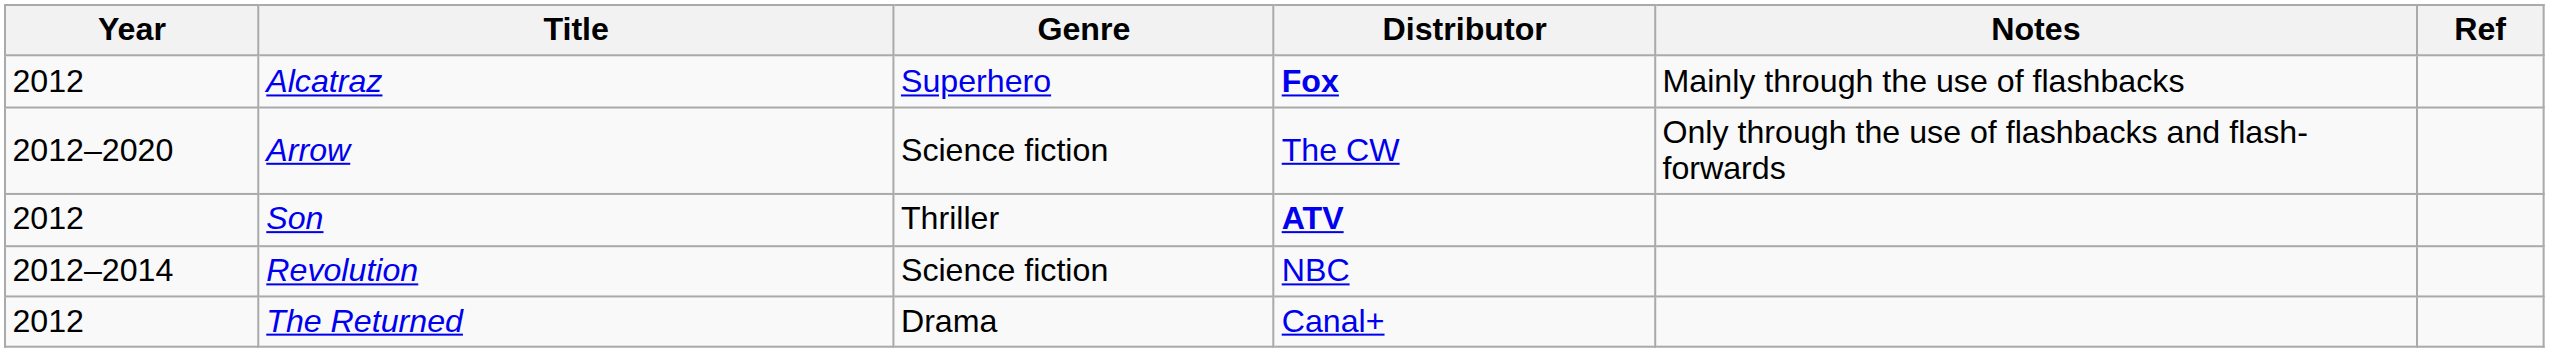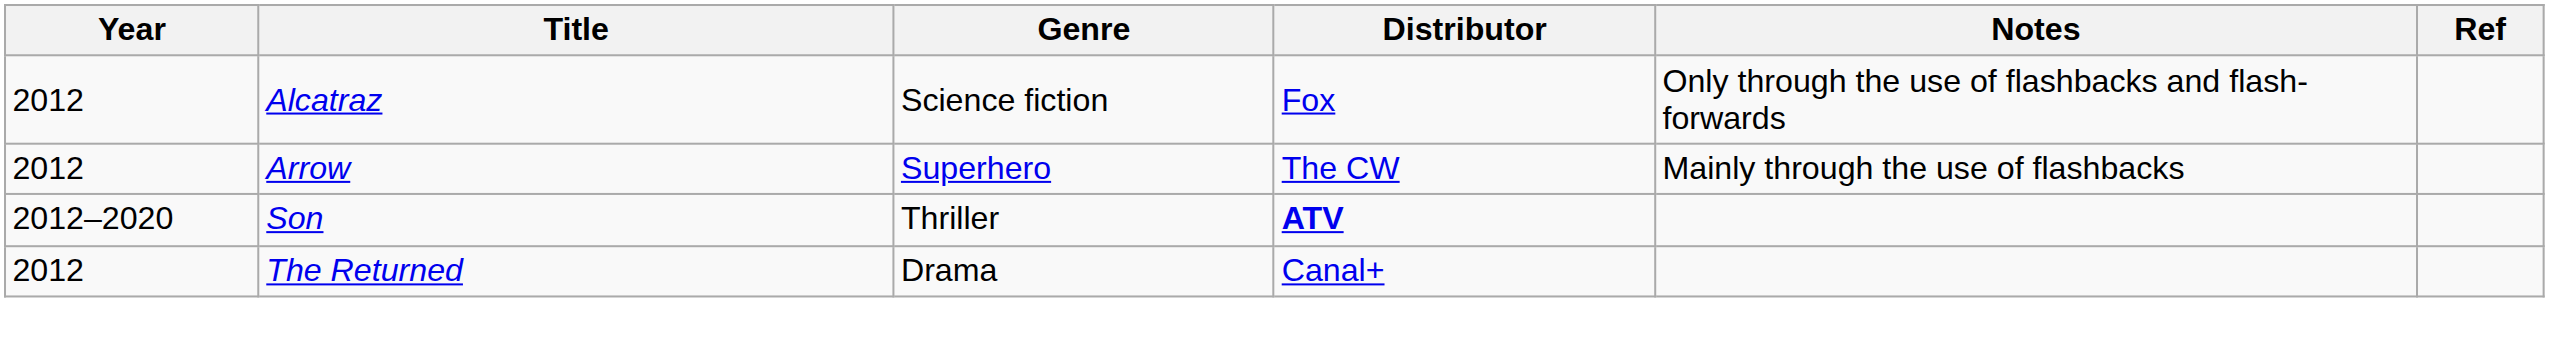Alcatraz | Genre: Superhero -> Science fiction
Alcatraz | Distributor: bold -> normal
Alcatraz | Notes: Mainly through the use of flashbacks -> Only through the use of flashbacks and flash-forwards
Arrow | Year: 2012–2020 -> 2012
Arrow | Genre: Science fiction -> Superhero
Arrow | Notes: Only through the use of flashbacks and flash-forwards -> Mainly through the use of flashbacks
Son | Year: 2012 -> 2012–2020
- row: 2012–2014 | Revolution | Science fiction | NBC
